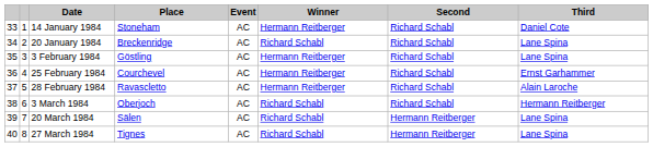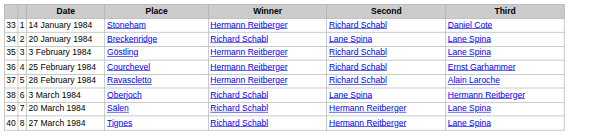- column: Event | AC | AC | AC | AC | AC | AC | AC | AC
20 January 1984 | Second: Richard Schabl -> Lane Spina
3 March 1984 | Second: Richard Schabl -> Lane Spina
